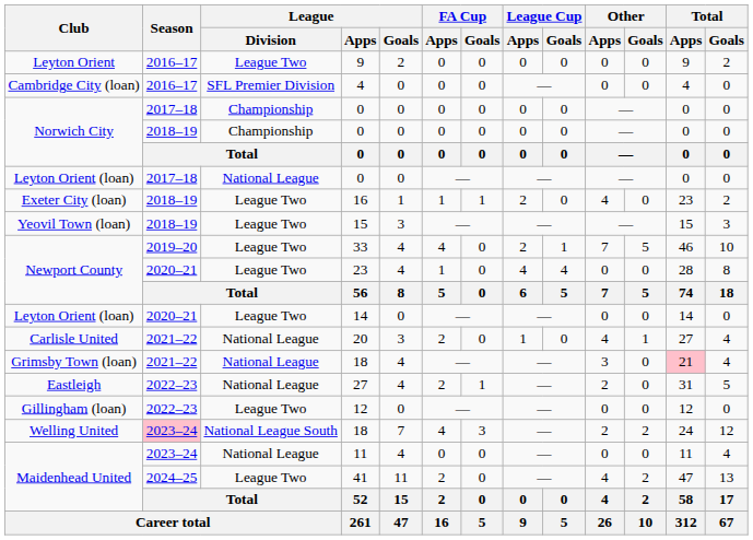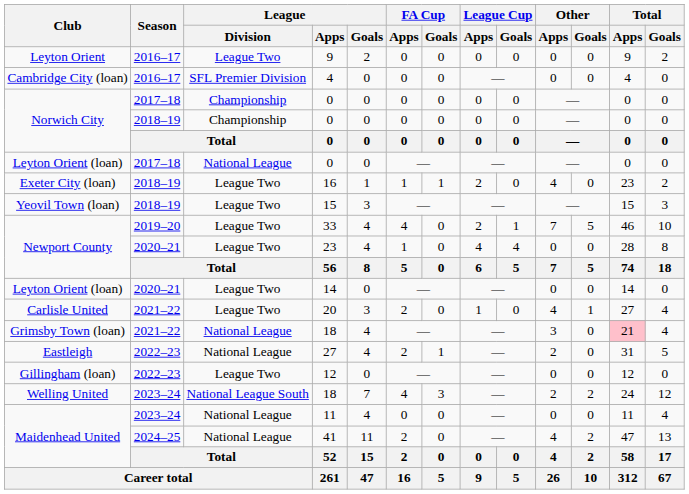20 | League / Division: National League -> League Two
Welling United / 18 | Season: pink background -> no background
41 | League / Division: League Two -> National League
